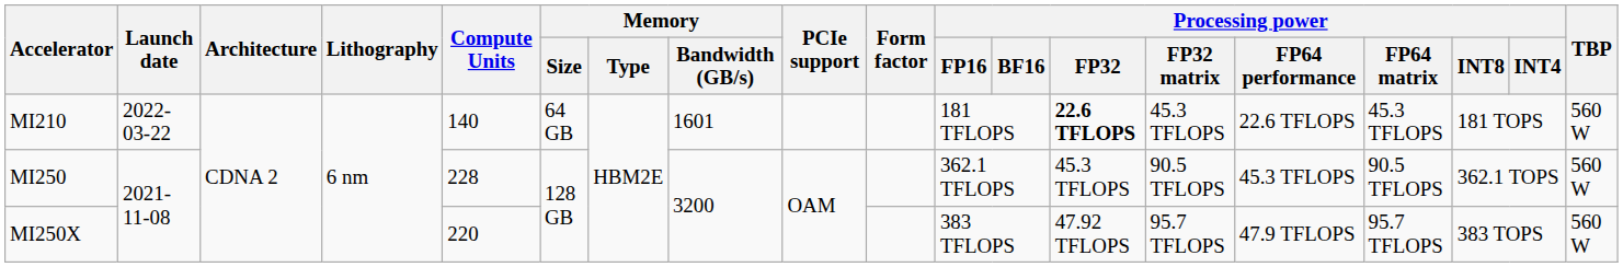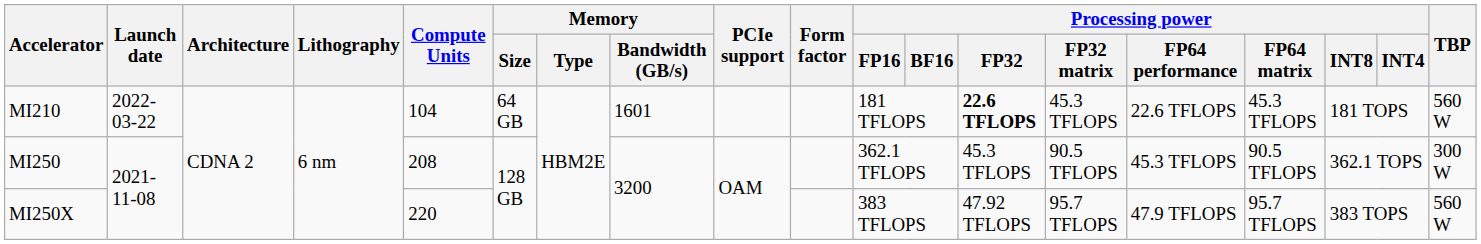MI210 | Compute Units: 140 -> 104
MI250 | Compute Units: 228 -> 208
MI250 | TBP: 560 W -> 300 W
